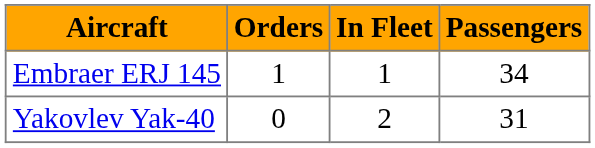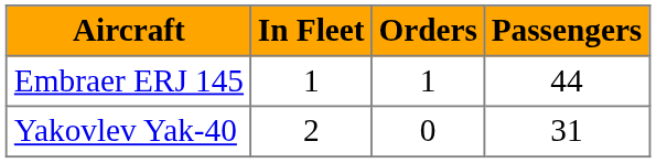columns swapped: In Fleet <-> Orders
Embraer ERJ 145 | Passengers: 34 -> 44
